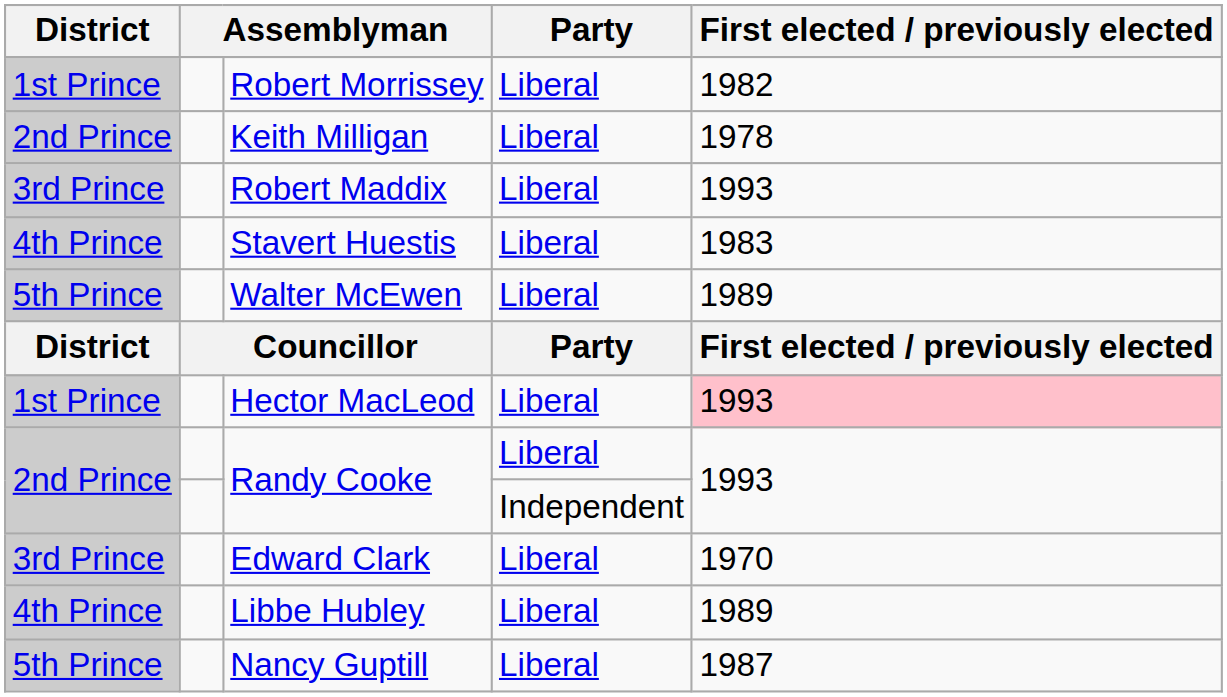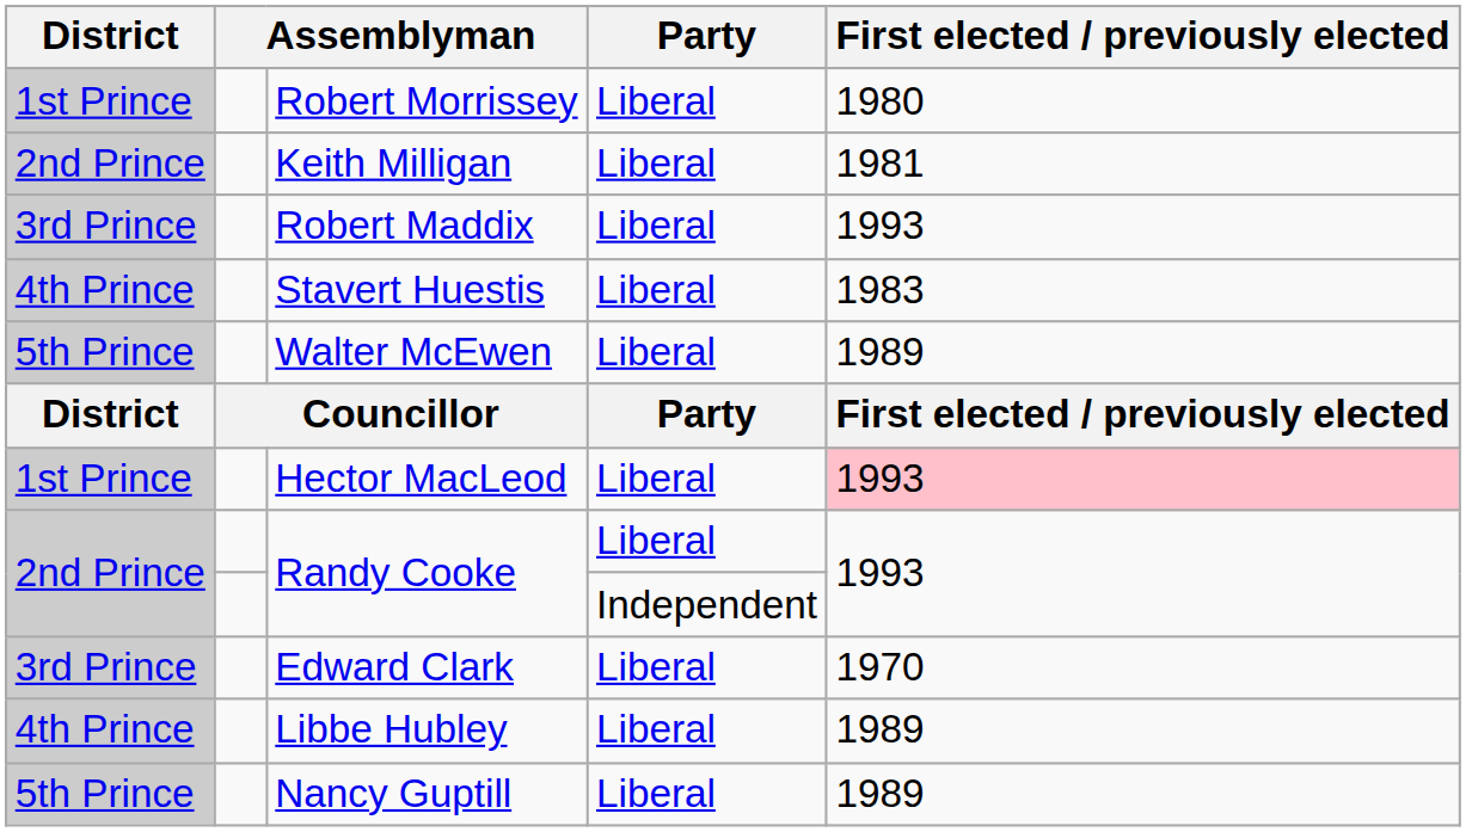Robert Morrissey | First elected / previously elected: 1982 -> 1980
Keith Milligan | First elected / previously elected: 1978 -> 1981
Nancy Guptill | First elected / previously elected: 1987 -> 1989
